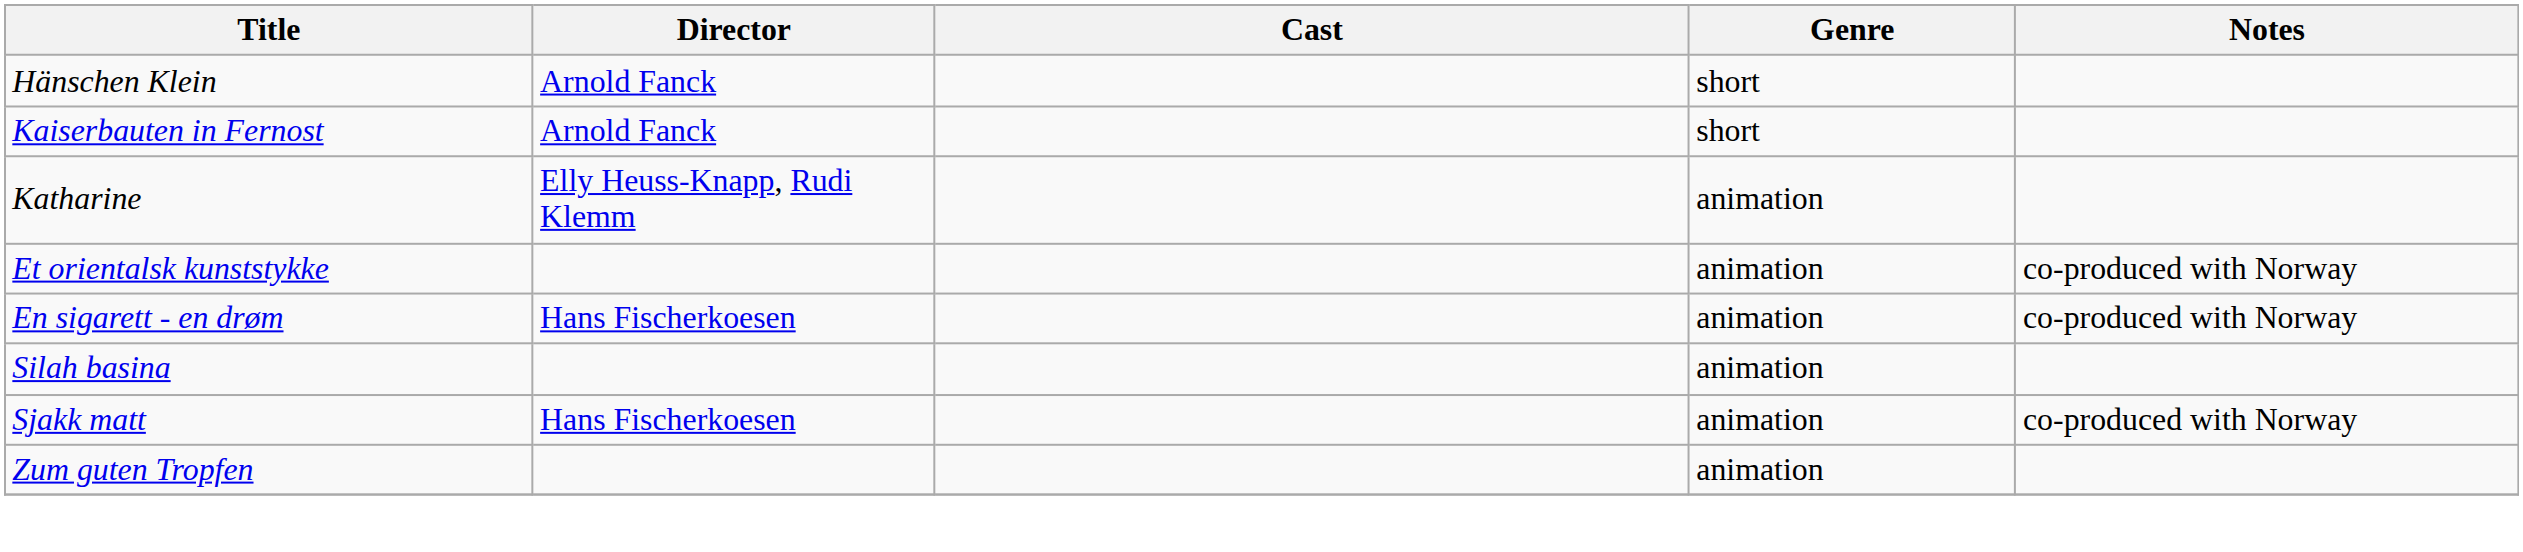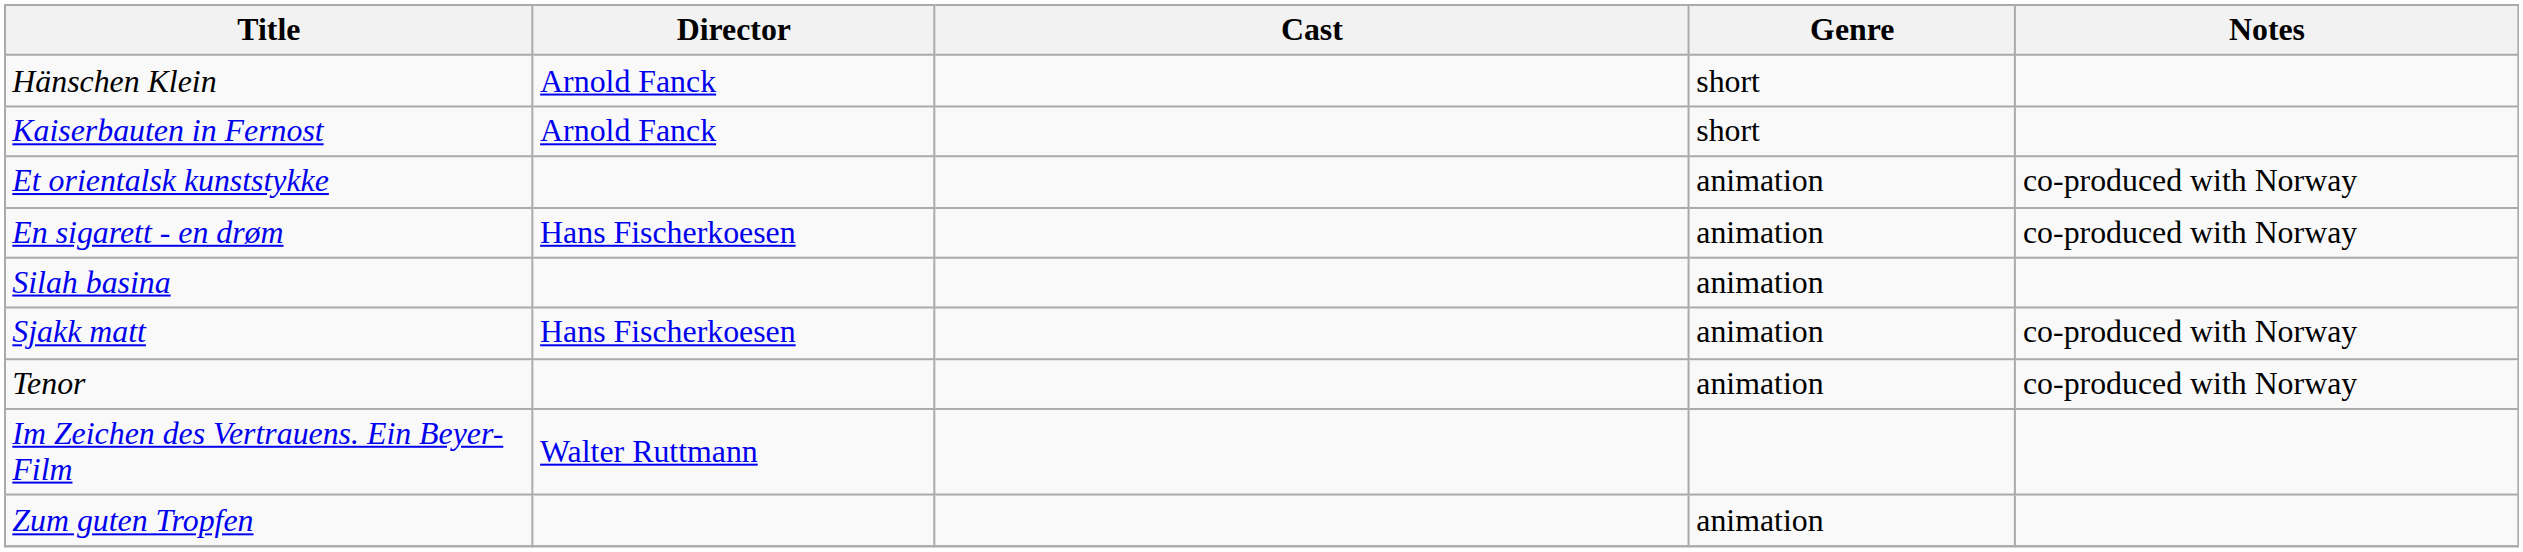- row: Katharine | Elly Heuss-Knapp, Rudi Klemm | animation
+ row: Tenor | animation | co-produced with Norway
+ row: Im Zeichen des Vertrauens. Ein Beyer-Film | Walter Ruttmann
